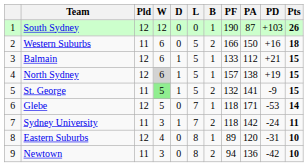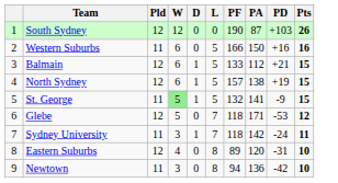- column: B | 1 | 2 | 1 | 1 | 2 | 1 | 2 | 1 | 2
Western Suburbs | Pts: 18 -> 16
North Sydney | W: lightgrey background -> no background
Glebe | Pts: 14 -> 12
